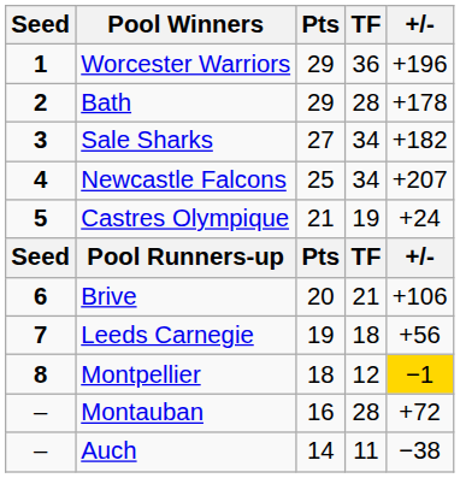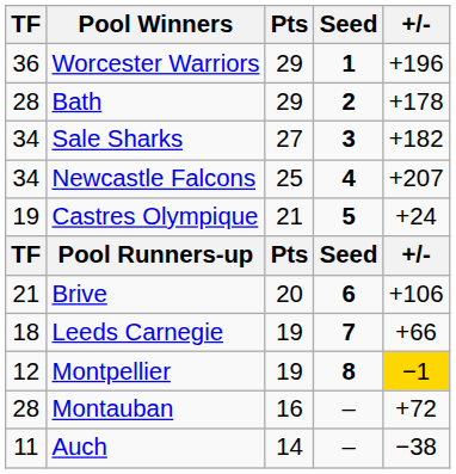columns swapped: Seed <-> TF
Leeds Carnegie | +/-: +56 -> +66
Montpellier | Pts: 18 -> 19
